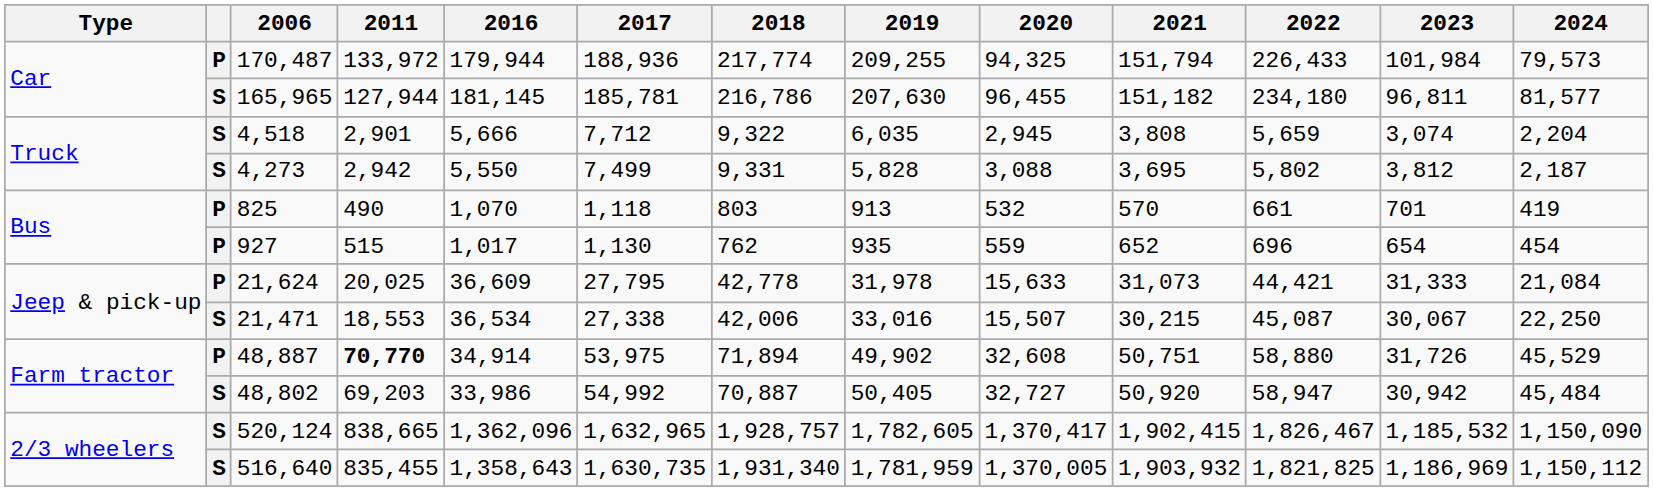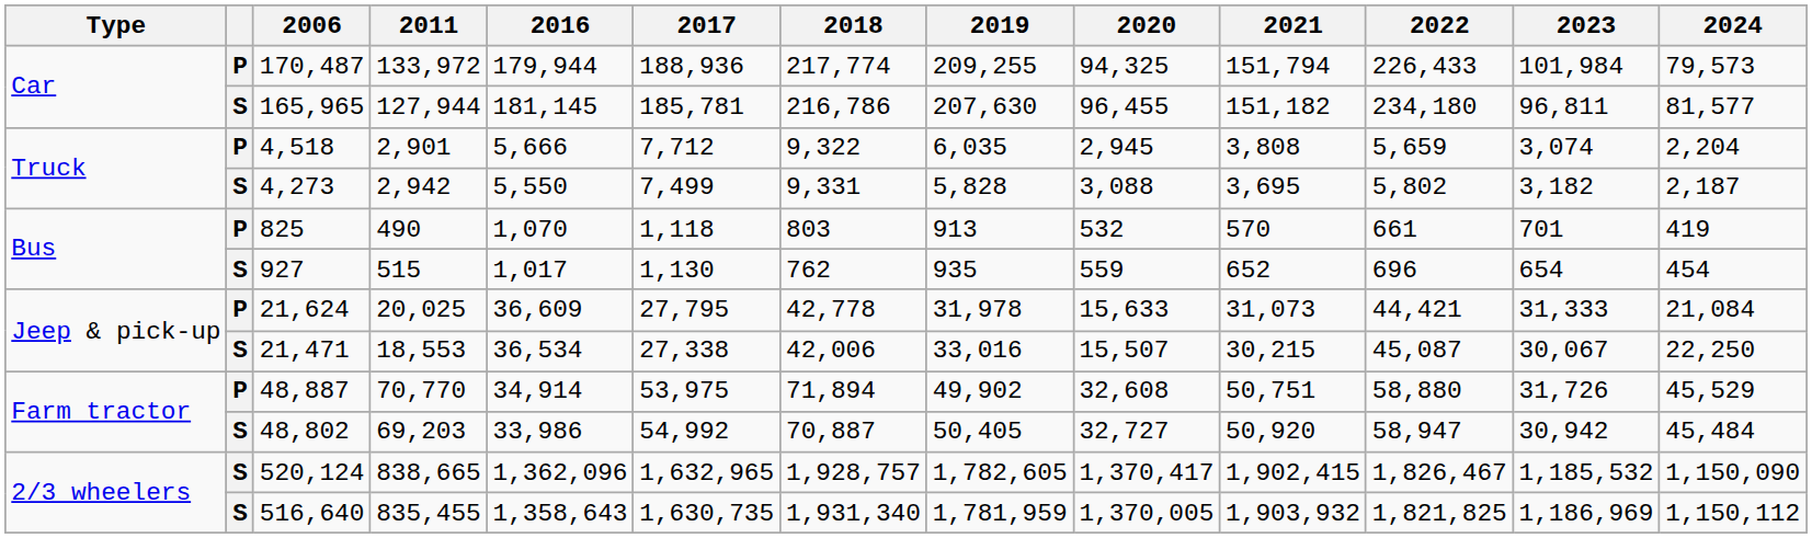4,518 | column 2: S -> P
4,273 | 2023: 3,812 -> 3,182
927 | column 2: P -> S
48,887 | 2011: bold -> normal
